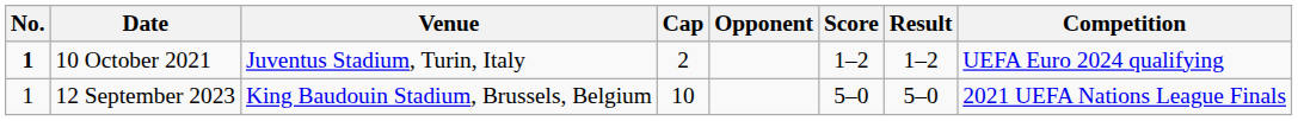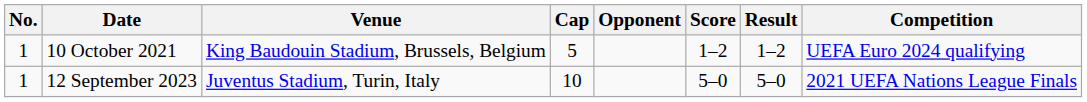10 October 2021 | No.: bold -> normal
10 October 2021 | Venue: Juventus Stadium, Turin, Italy -> King Baudouin Stadium, Brussels, Belgium
10 October 2021 | Cap: 2 -> 5
12 September 2023 | Venue: King Baudouin Stadium, Brussels, Belgium -> Juventus Stadium, Turin, Italy
